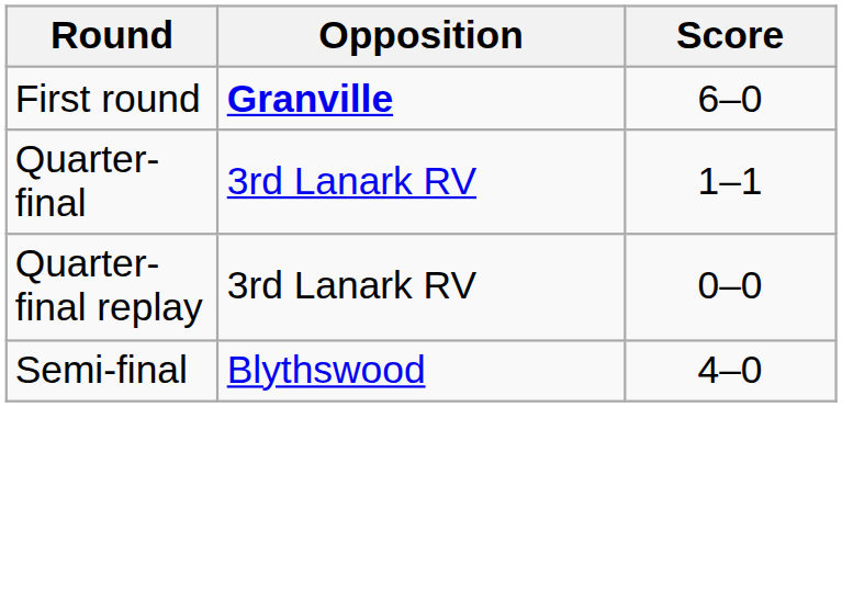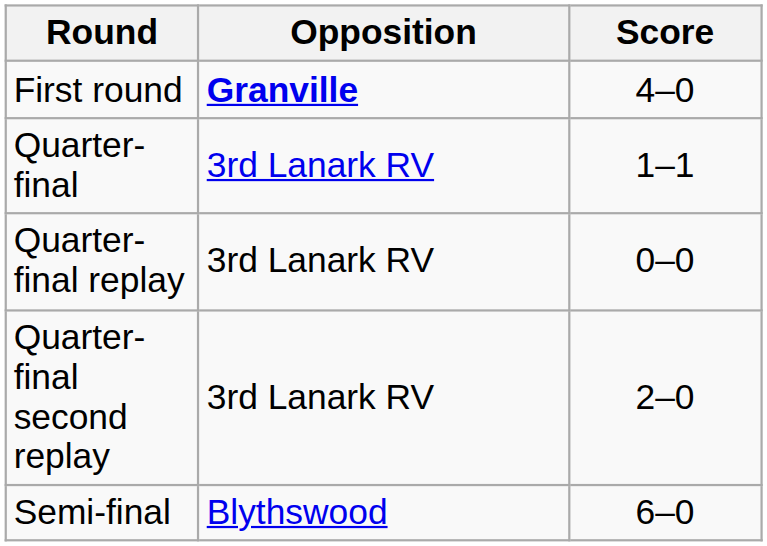First round | Score: 6–0 -> 4–0
+ row: Quarter-final second replay | 3rd Lanark RV | 2–0
Semi-final | Score: 4–0 -> 6–0
